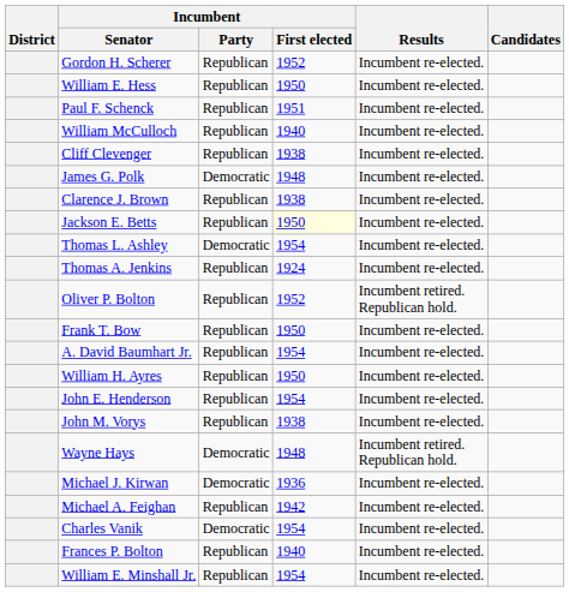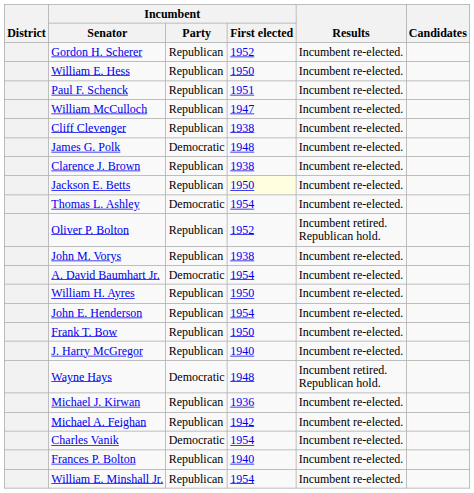William McCulloch | Incumbent / First elected: 1940 -> 1947
- row: Thomas A. Jenkins | Republican | 1924 | Incumbent re-elected.
rows swapped: John M. Vorys <-> Frank T. Bow
A. David Baumhart Jr. | Incumbent / Party: Republican -> Democratic
+ row: J. Harry McGregor | Republican | 1940 | Incumbent re-elected.
Michael J. Kirwan | Incumbent / Party: Democratic -> Republican
